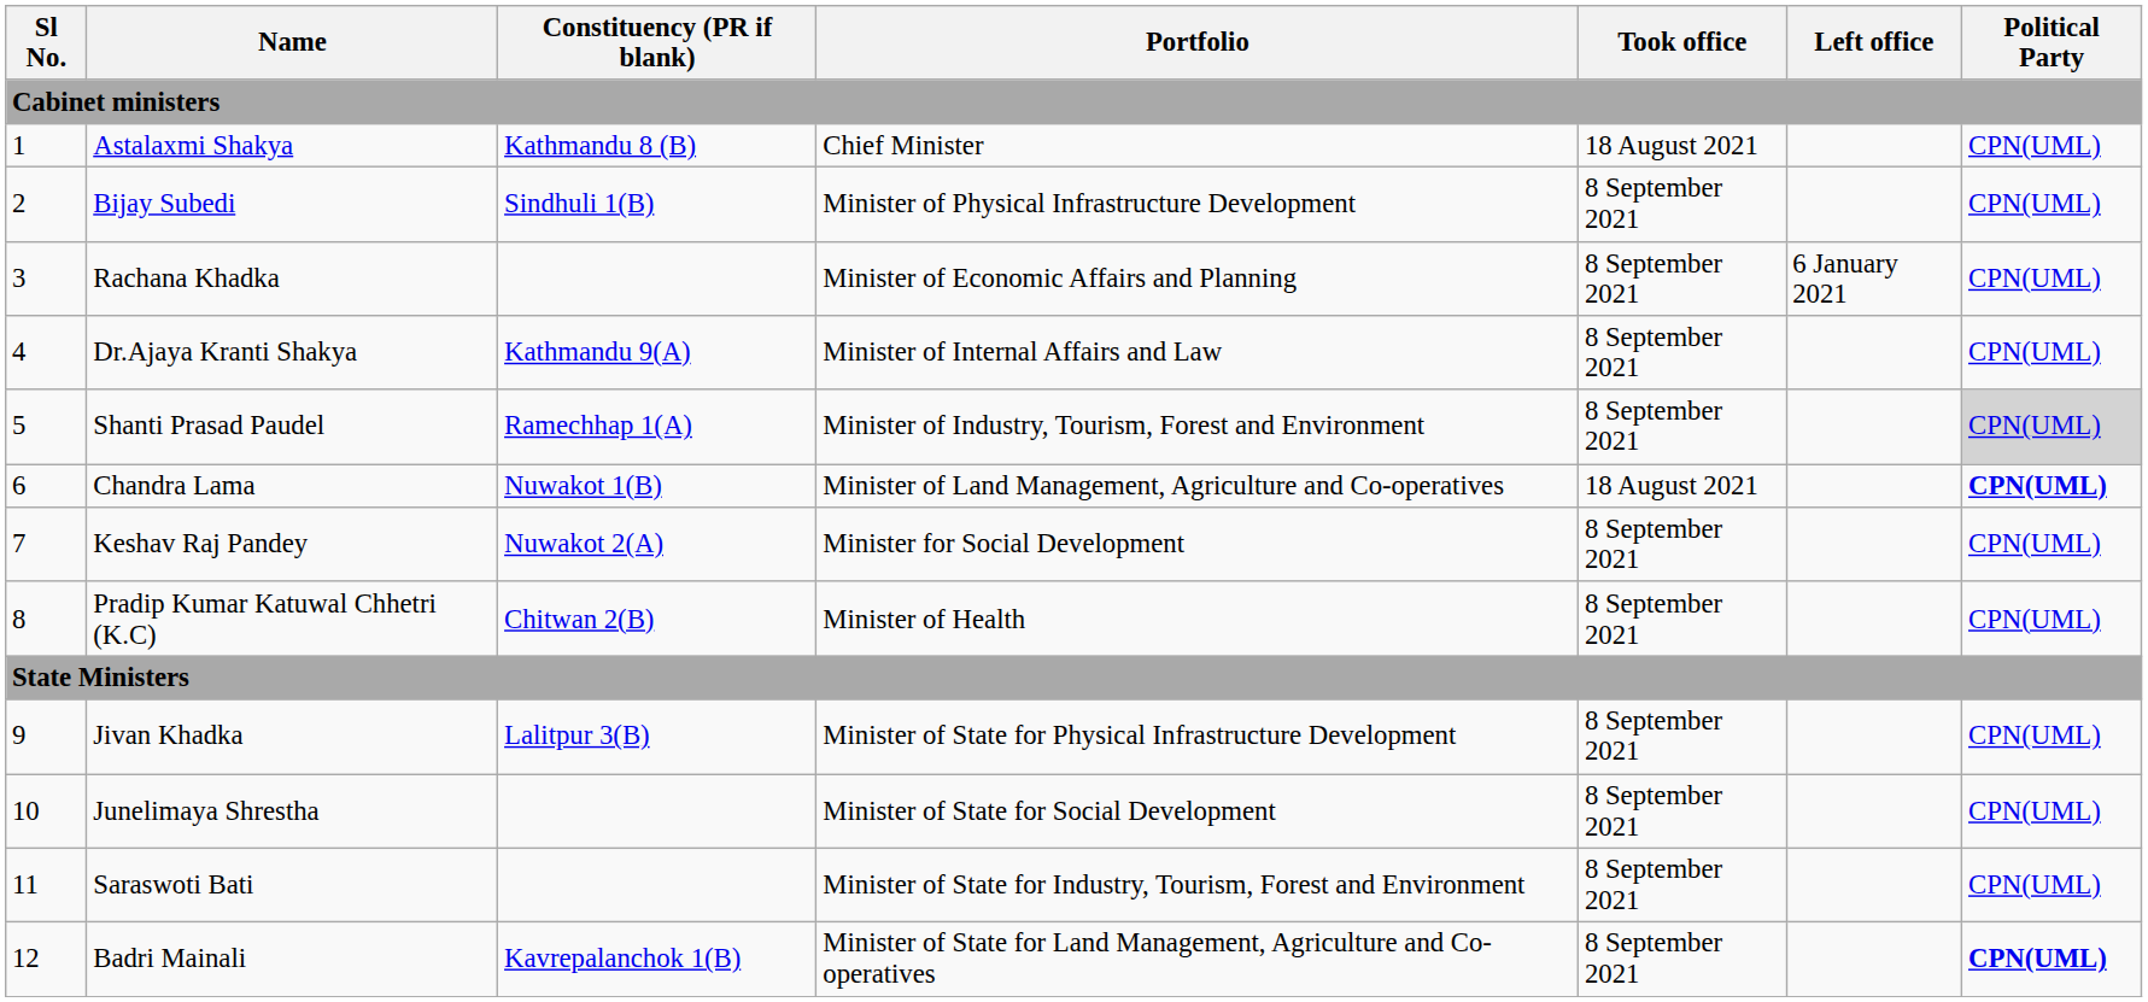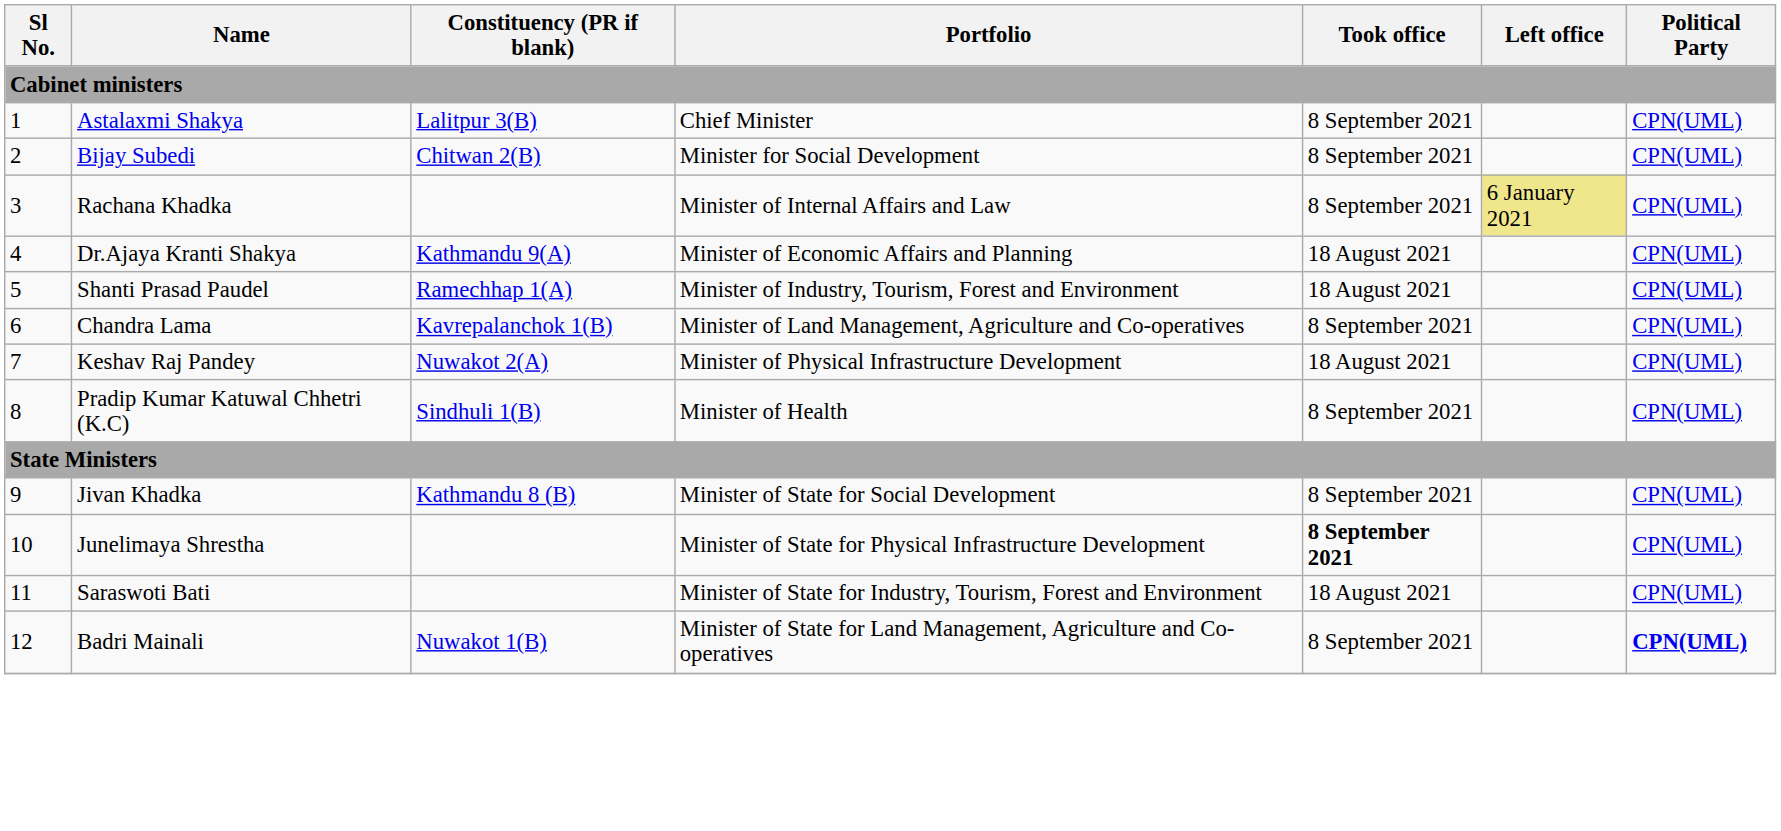Astalaxmi Shakya | Constituency (PR if blank): Kathmandu 8 (B) -> Lalitpur 3(B)
Astalaxmi Shakya | Took office: 18 August 2021 -> 8 September 2021
Bijay Subedi | Constituency (PR if blank): Sindhuli 1(B) -> Chitwan 2(B)
Bijay Subedi | Portfolio: Minister of Physical Infrastructure Development -> Minister for Social Development
Rachana Khadka | Portfolio: Minister of Economic Affairs and Planning -> Minister of Internal Affairs and Law
Rachana Khadka | Left office: no background -> khaki background
Dr.Ajaya Kranti Shakya | Portfolio: Minister of Internal Affairs and Law -> Minister of Economic Affairs and Planning
Dr.Ajaya Kranti Shakya | Took office: 8 September 2021 -> 18 August 2021
Shanti Prasad Paudel | Took office: 8 September 2021 -> 18 August 2021
Shanti Prasad Paudel | Political Party: lightgrey background -> no background
Chandra Lama | Constituency (PR if blank): Nuwakot 1(B) -> Kavrepalanchok 1(B)
Chandra Lama | Took office: 18 August 2021 -> 8 September 2021
Chandra Lama | Political Party: bold -> normal
Keshav Raj Pandey | Portfolio: Minister for Social Development -> Minister of Physical Infrastructure Development
Keshav Raj Pandey | Took office: 8 September 2021 -> 18 August 2021
Pradip Kumar Katuwal Chhetri (K.C) | Constituency (PR if blank): Chitwan 2(B) -> Sindhuli 1(B)
Jivan Khadka | Constituency (PR if blank): Lalitpur 3(B) -> Kathmandu 8 (B)
Jivan Khadka | Portfolio: Minister of State for Physical Infrastructure Development -> Minister of State for Social Development
Junelimaya Shrestha | Portfolio: Minister of State for Social Development -> Minister of State for Physical Infrastructure Development
Junelimaya Shrestha | Took office: normal -> bold
Saraswoti Bati | Took office: 8 September 2021 -> 18 August 2021
Badri Mainali | Constituency (PR if blank): Kavrepalanchok 1(B) -> Nuwakot 1(B)
